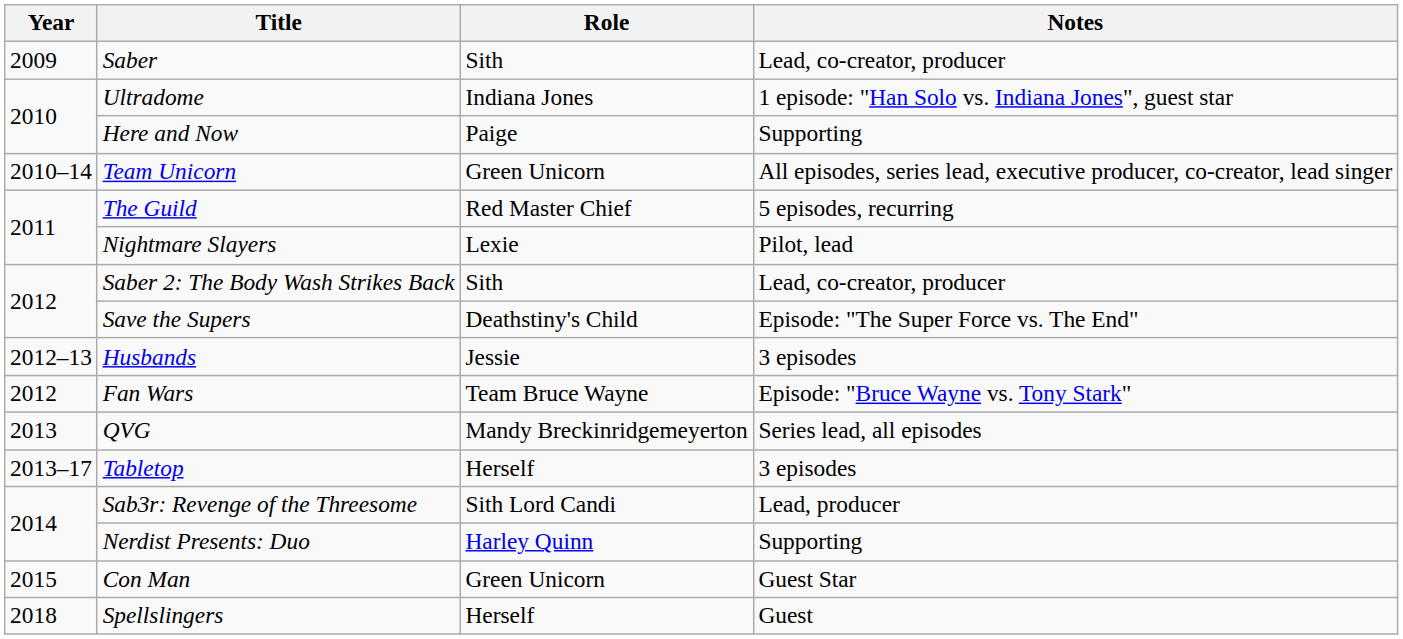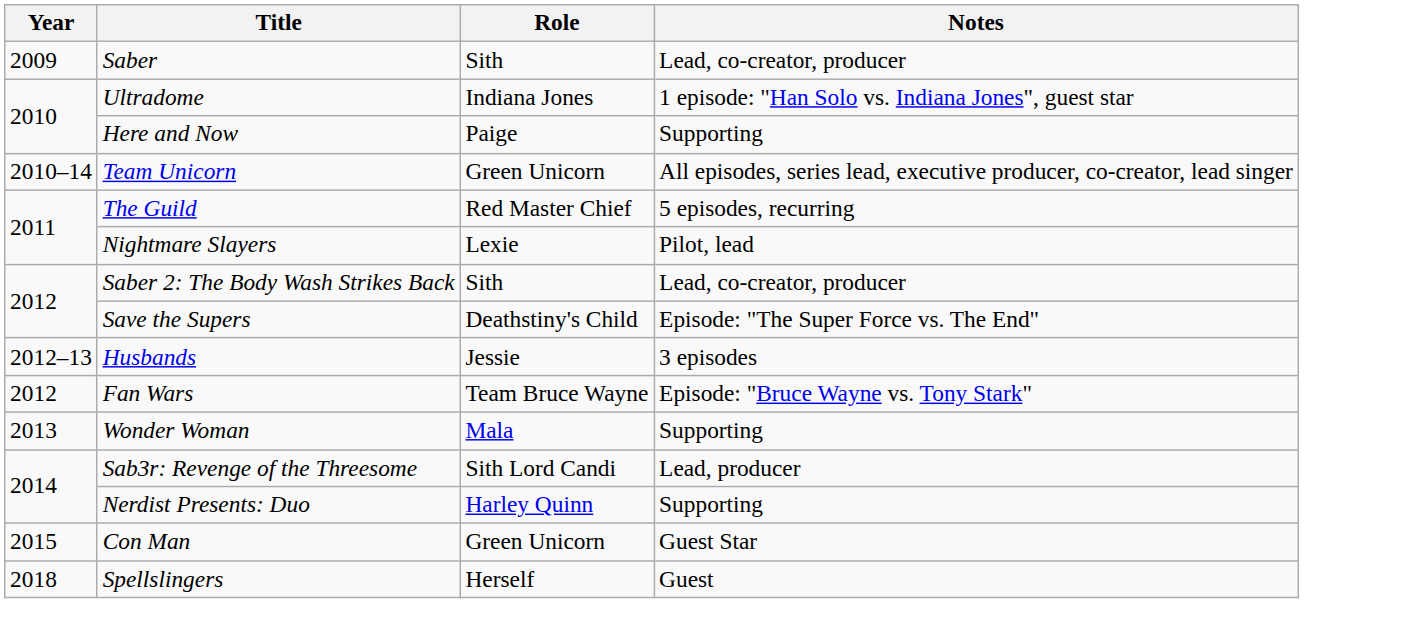- row: 2013 | QVG | Mandy Breckinridgemeyerton | Series lead, all episodes
- row: 2013–17 | Tabletop | Herself | 3 episodes
+ row: 2013 | Wonder Woman | Mala | Supporting
